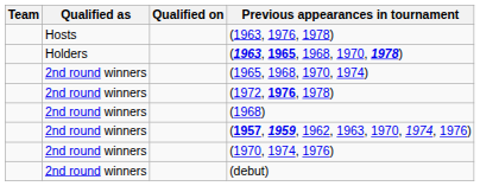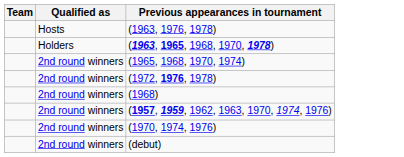- column: Qualified on
